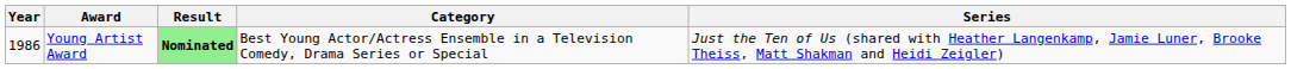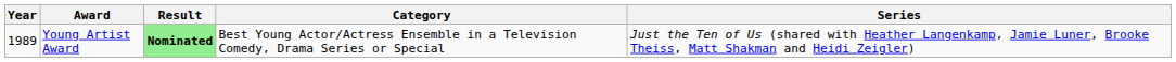Young Artist Award | Year: 1986 -> 1989
